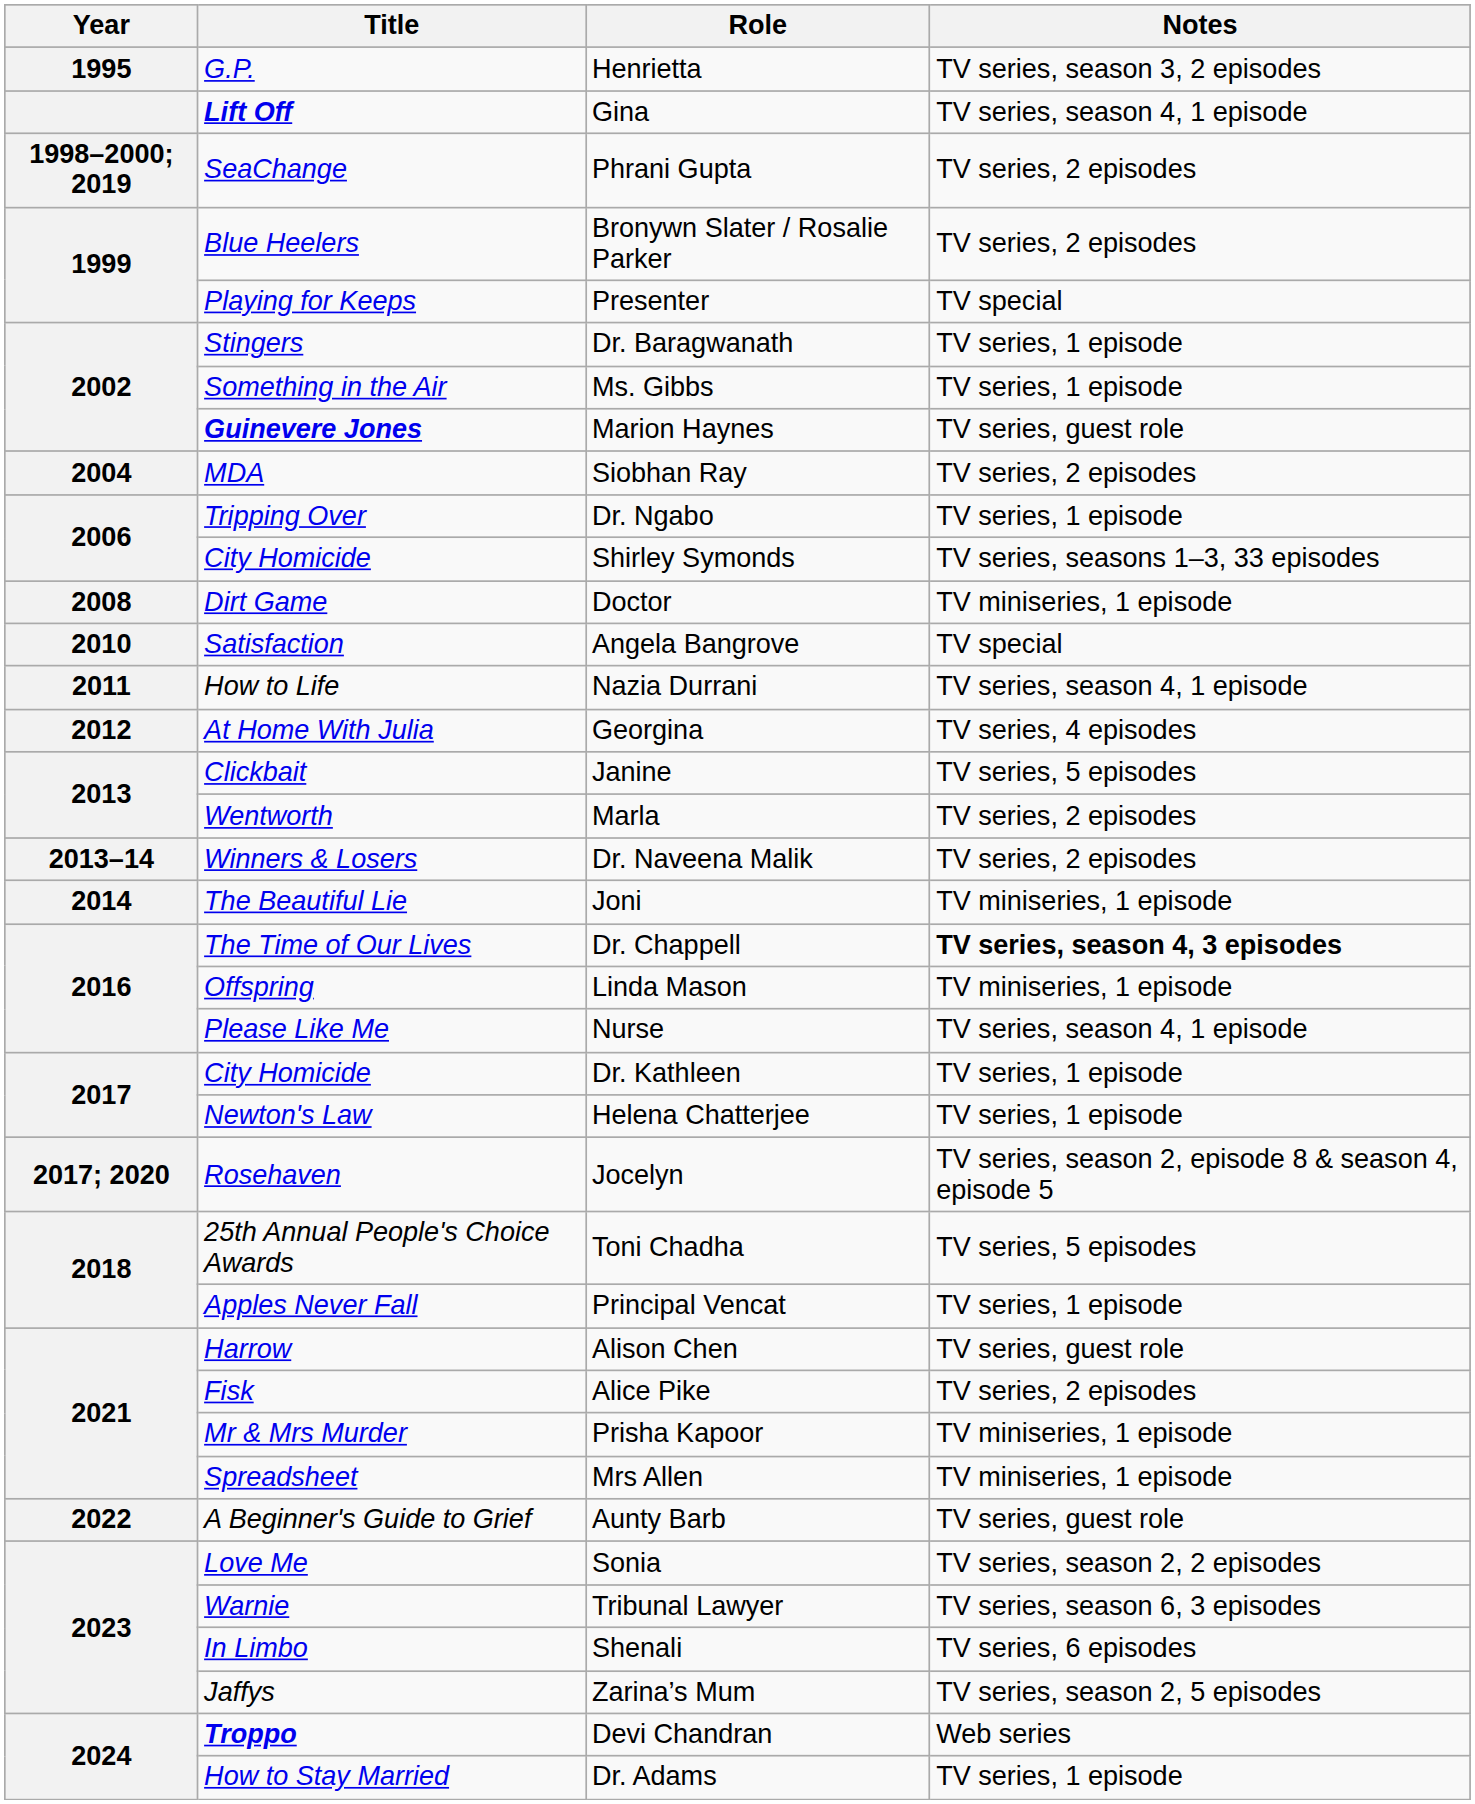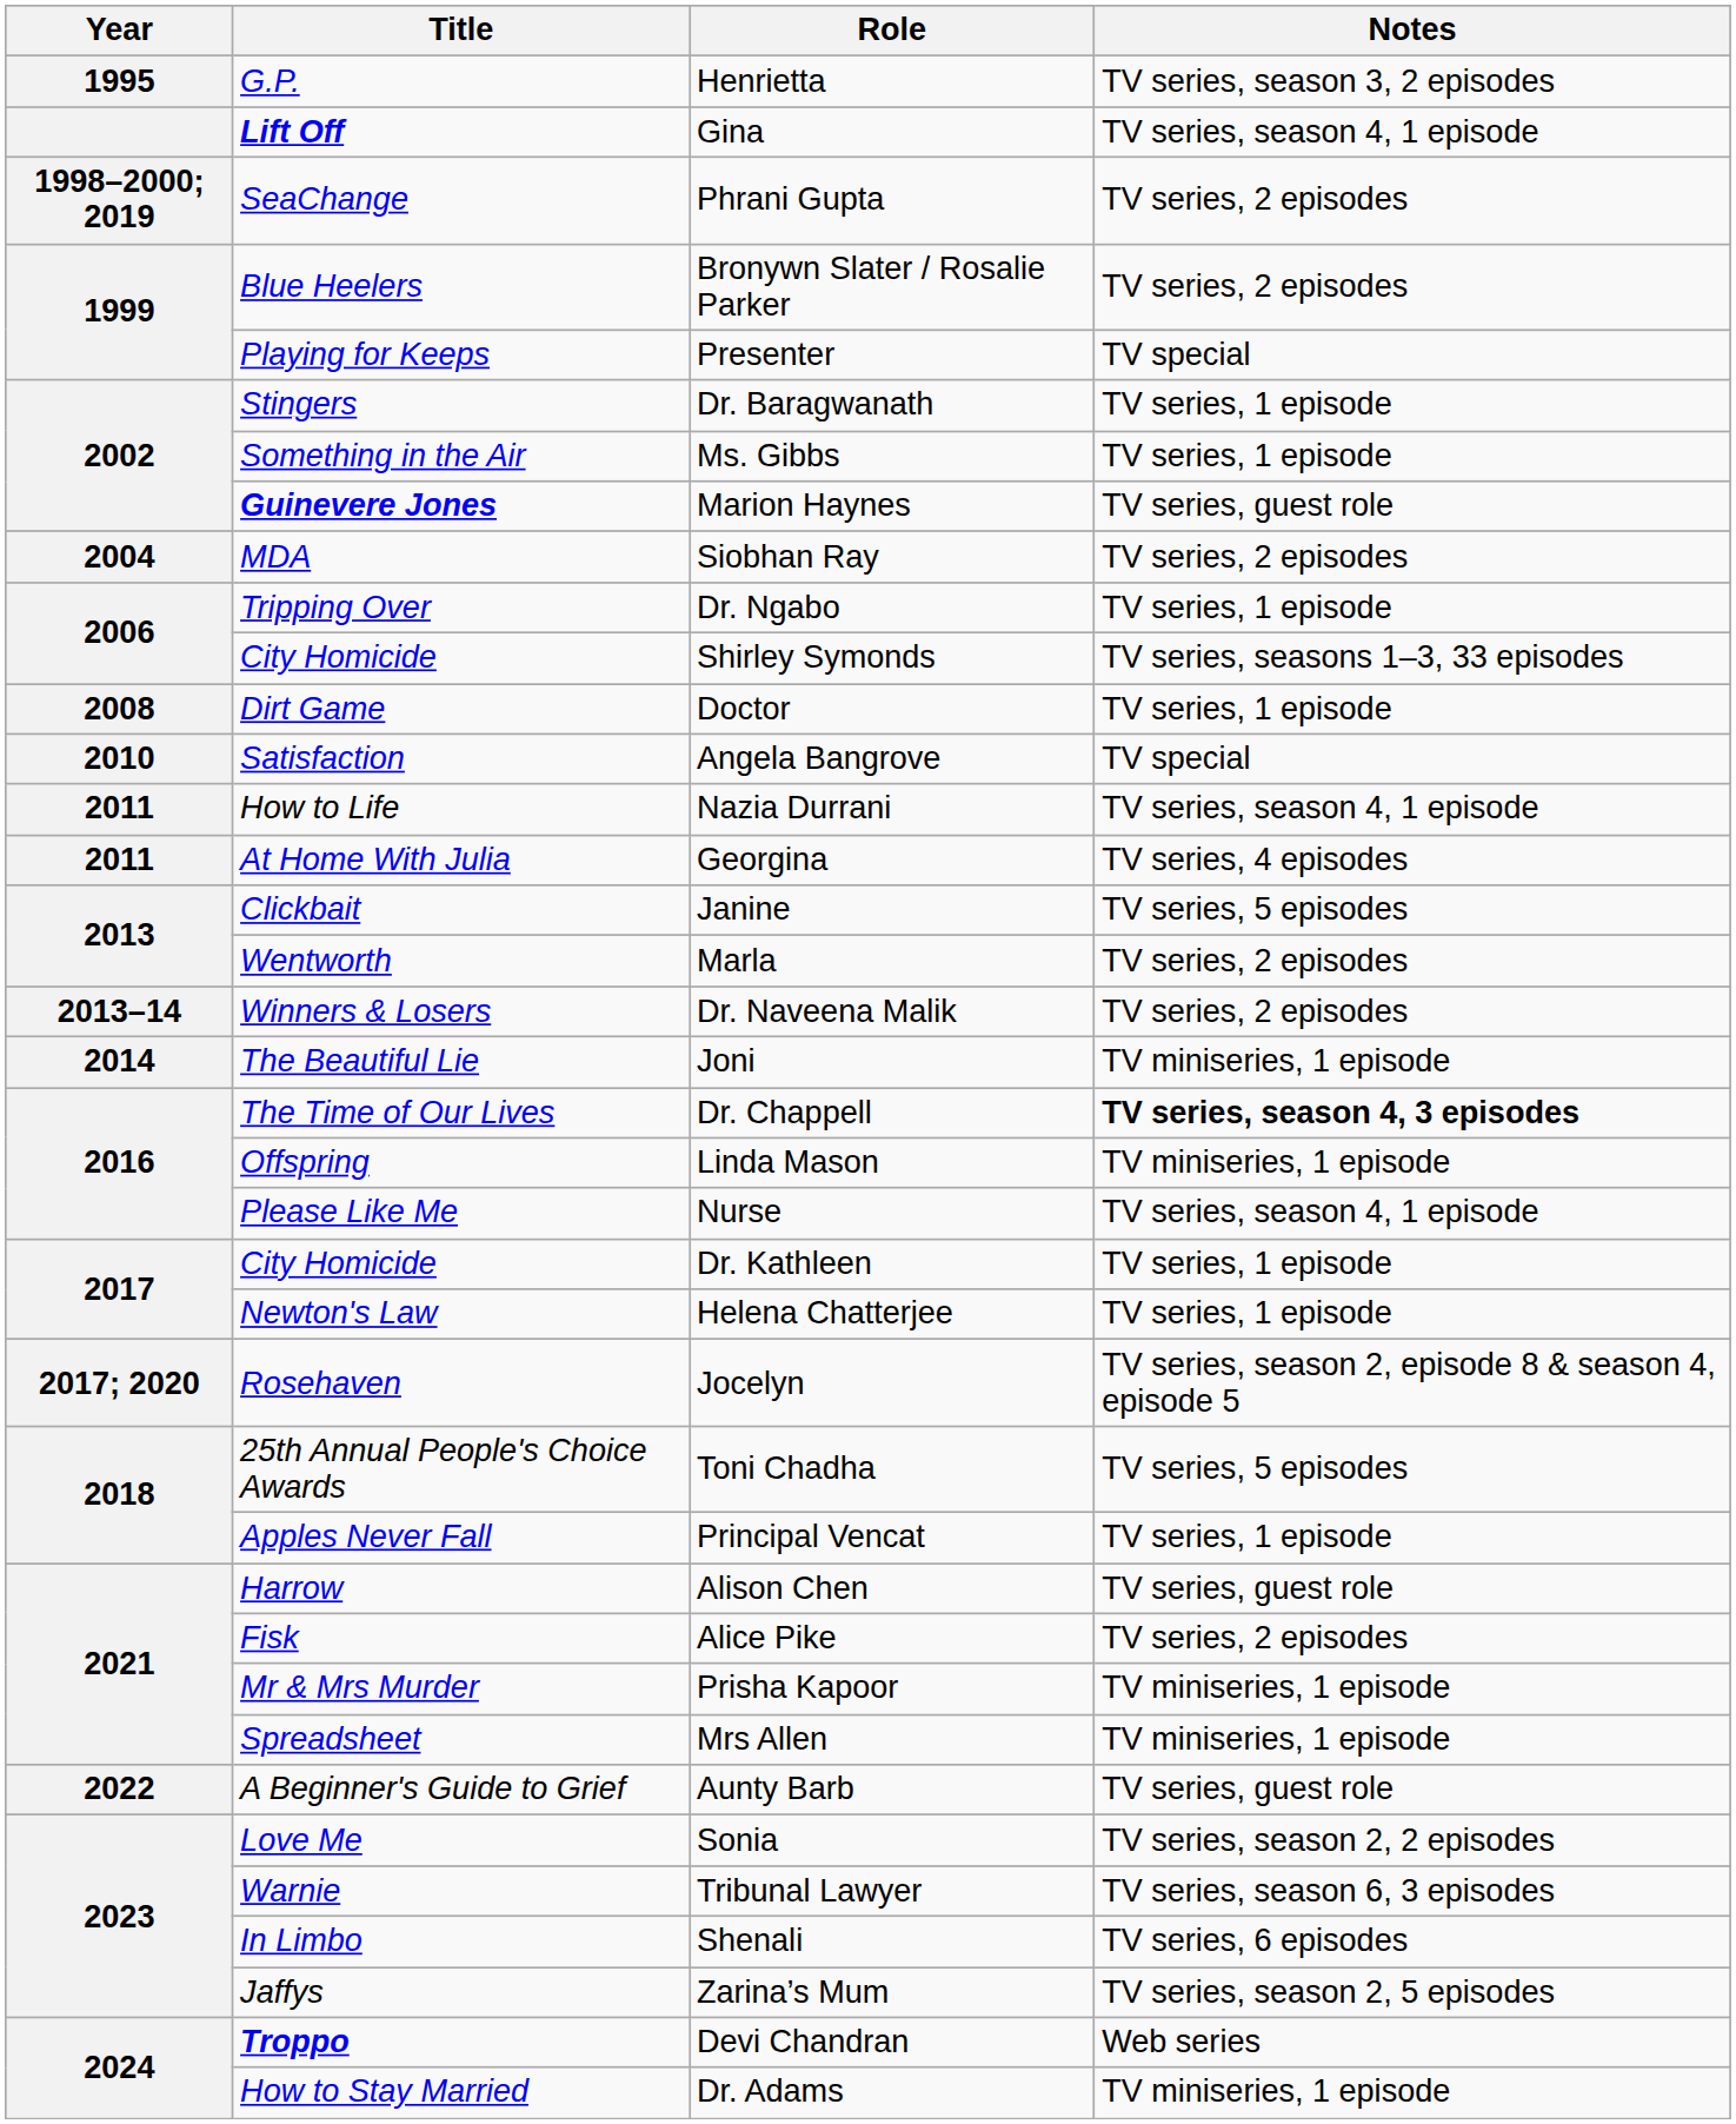Doctor | Notes: TV miniseries, 1 episode -> TV series, 1 episode
Georgina | Year: 2012 -> 2011
Dr. Adams | Notes: TV series, 1 episode -> TV miniseries, 1 episode
